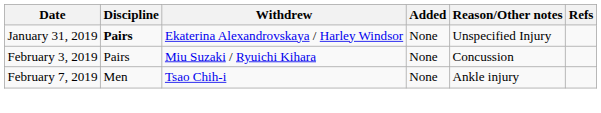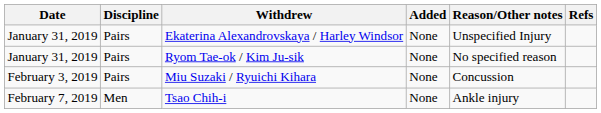Ekaterina Alexandrovskaya / Harley Windsor | Discipline: bold -> normal
+ row: January 31, 2019 | Pairs | Ryom Tae-ok / Kim Ju-sik | None | No specified reason
